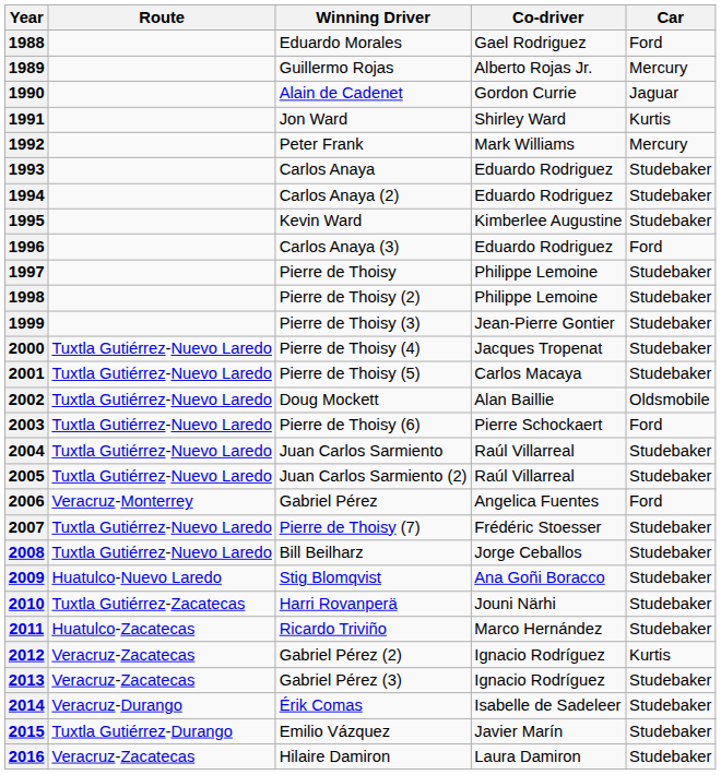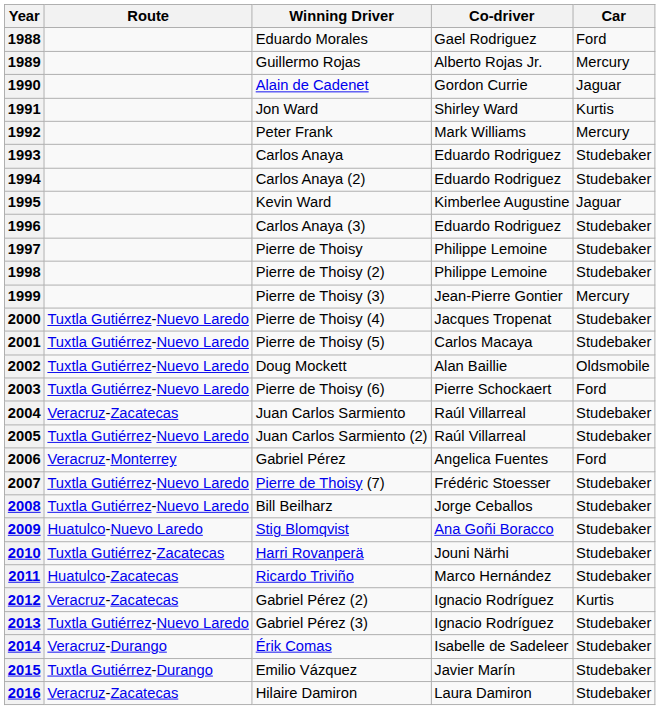1995 | Car: Studebaker -> Jaguar
1996 | Car: Ford -> Studebaker
1999 | Car: Studebaker -> Mercury
2004 | Route: Tuxtla Gutiérrez-Nuevo Laredo -> Veracruz-Zacatecas
2013 | Route: Veracruz-Zacatecas -> Tuxtla Gutiérrez-Nuevo Laredo
